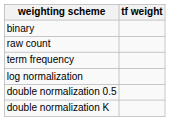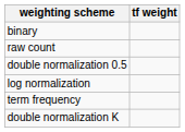rows swapped: term frequency <-> double normalization 0.5
